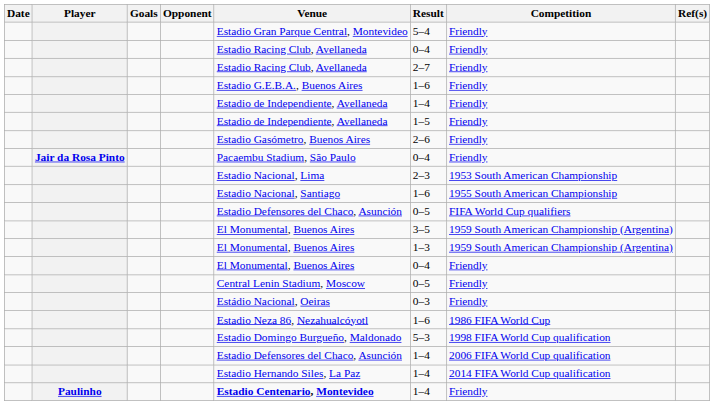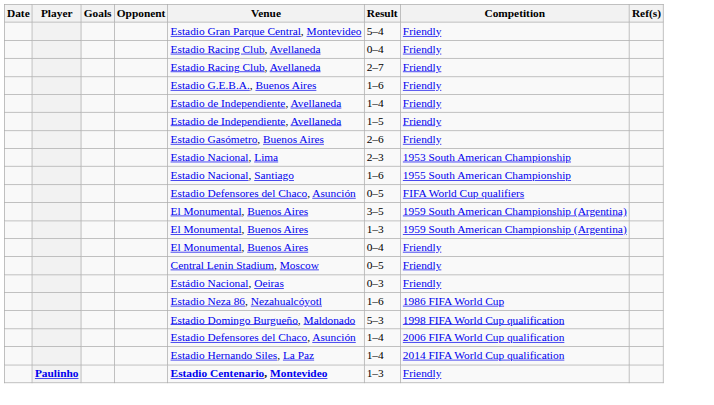- row: Jair da Rosa Pinto | Pacaembu Stadium, São Paulo | 0–4 | Friendly
Paulinho | Result: 1–4 -> 1–3
